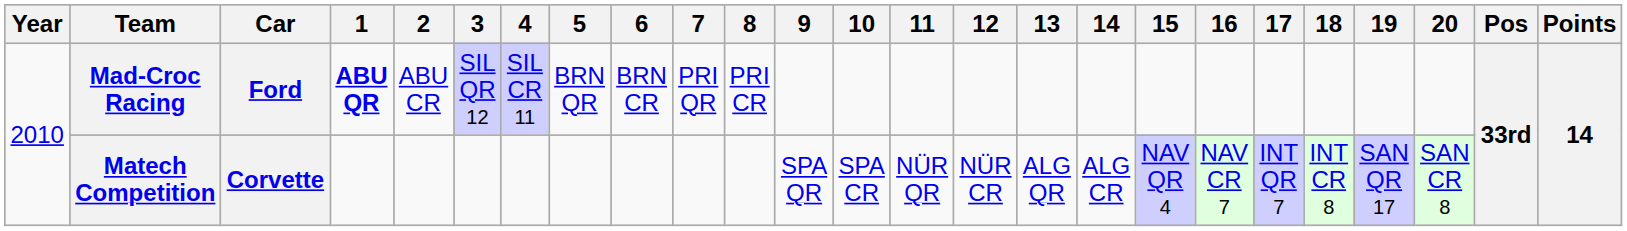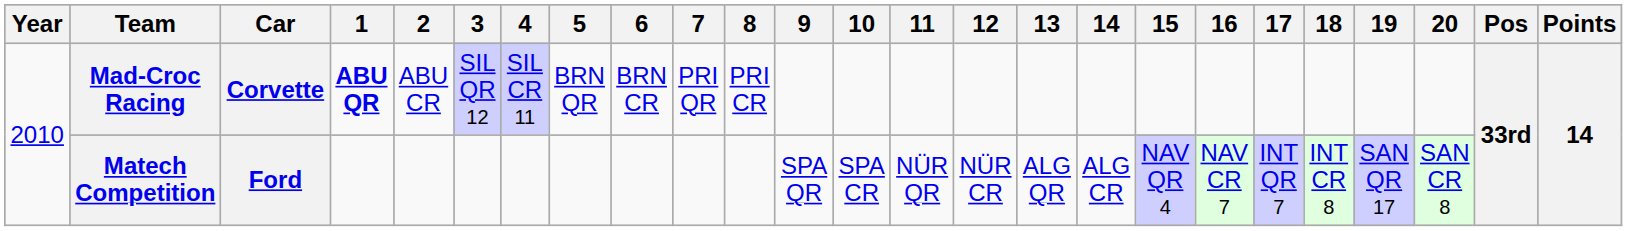Mad-Croc Racing | Car: Ford -> Corvette
Matech Competition | Car: Corvette -> Ford
